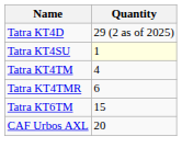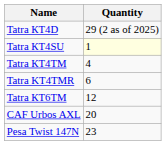Tatra КТ6TМ | Quantity: 15 -> 12
+ row: Pesa Twist 147N | 23
